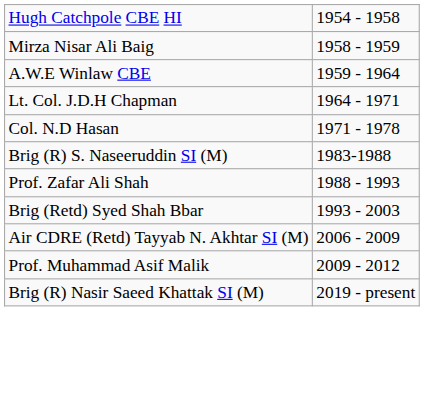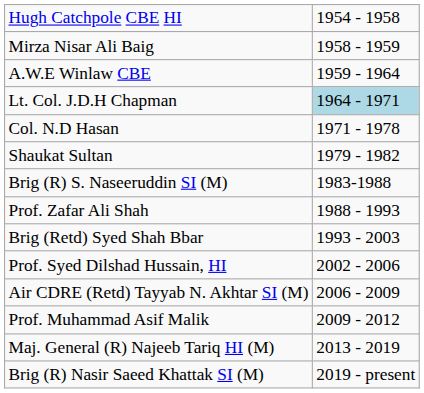Lt. Col. J.D.H Chapman | column 2: no background -> lightblue background
+ row: Shaukat Sultan | 1979 - 1982
+ row: Prof. Syed Dilshad Hussain, HI | 2002 - 2006
+ row: Maj. General (R) Najeeb Tariq HI (M) | 2013 - 2019
